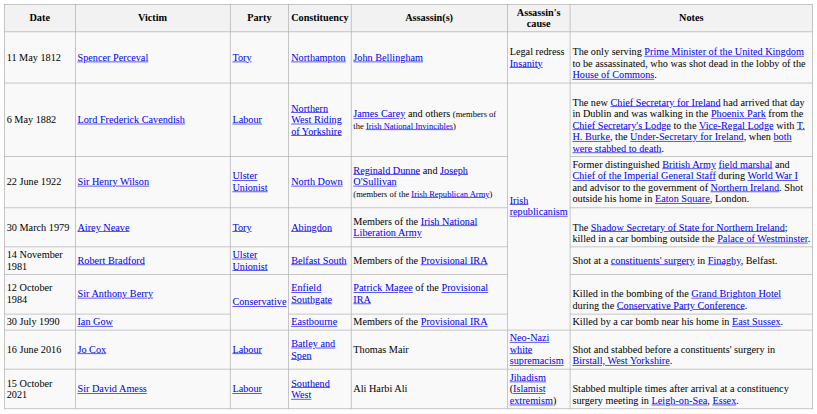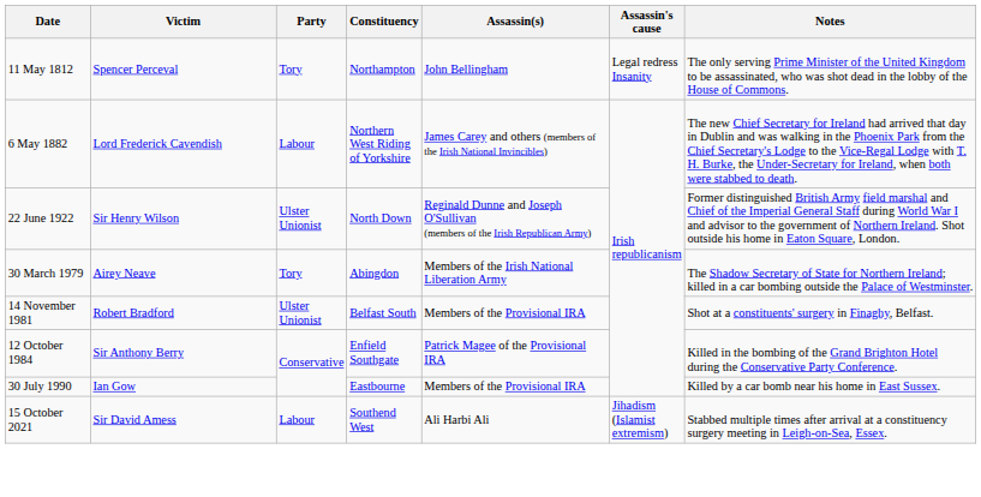- row: 16 June 2016 | Jo Cox | Labour | Batley and Spen | Thomas Mair | Neo-Nazi white supremacism | Shot and stabbed before a constituents' surgery in Birstall, West Yorkshire.
